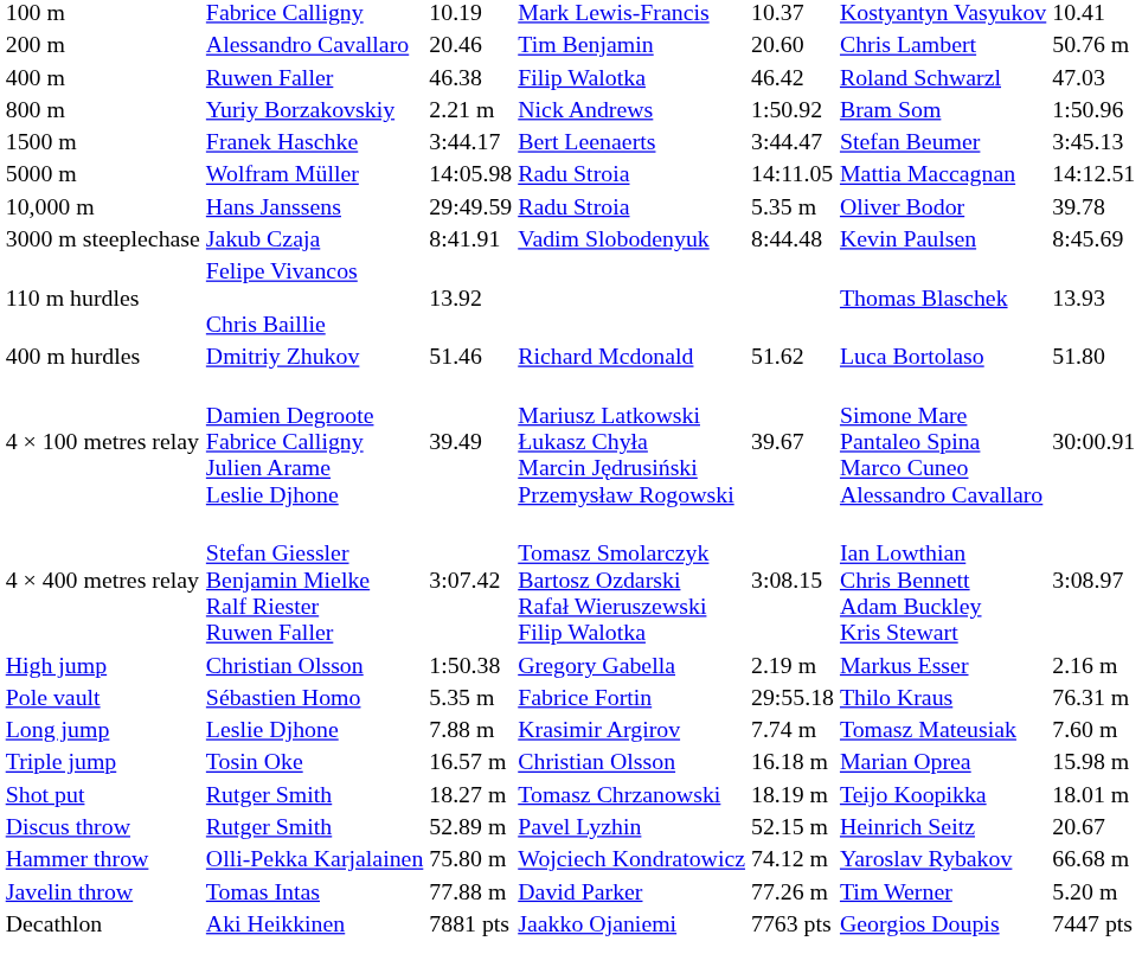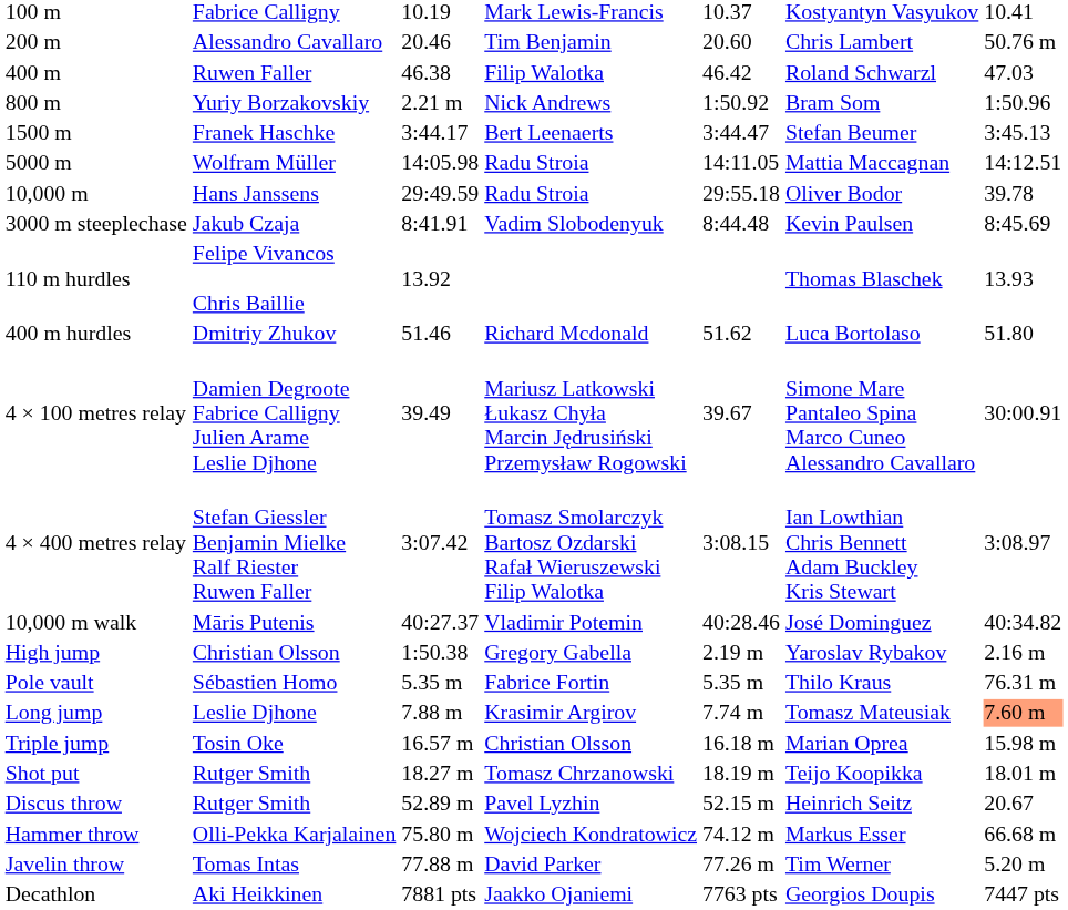10,000 m | column 5: 5.35 m -> 29:55.18
+ row: 10,000 m walk | Māris Putenis | 40:27.37 | Vladimir Potemin | 40:28.46 | José Dominguez | 40:34.82
High jump | column 6: Markus Esser -> Yaroslav Rybakov
Pole vault | column 5: 29:55.18 -> 5.35 m
Long jump | column 7: no background -> lightsalmon background
Hammer throw | column 6: Yaroslav Rybakov -> Markus Esser
